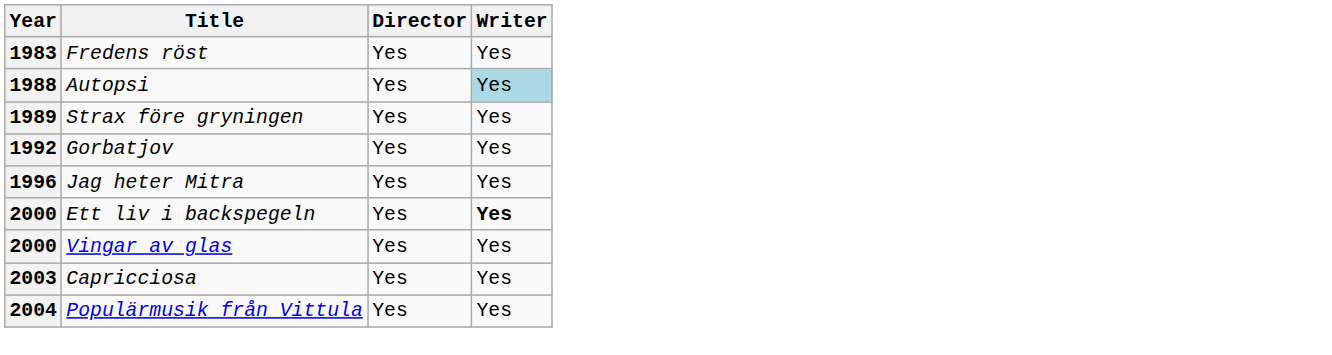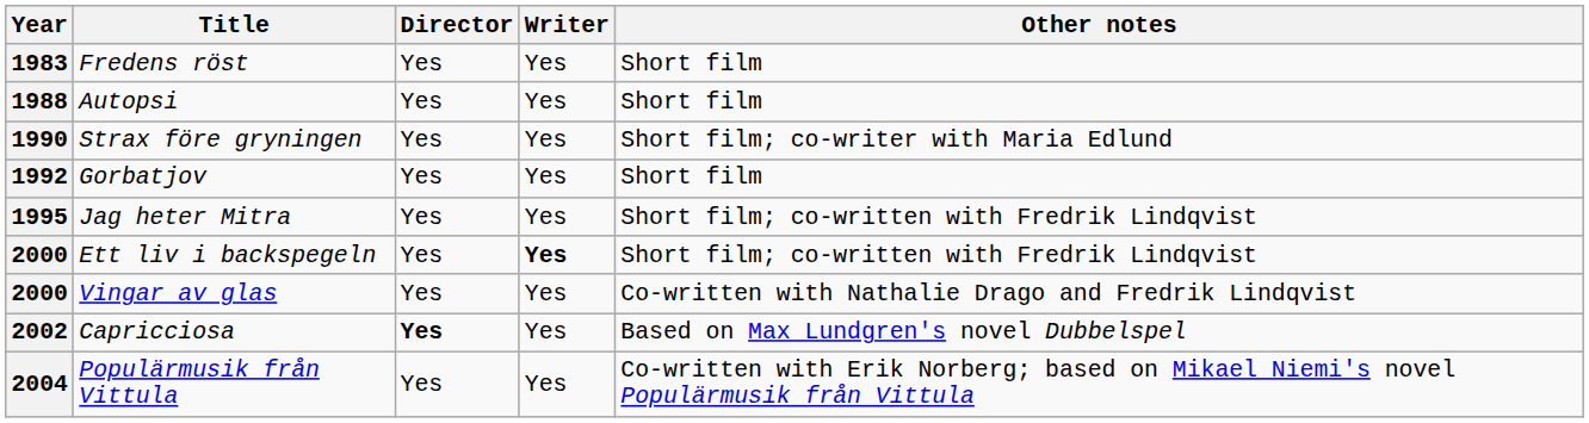+ column: Other notes | Short film | Short film | Short film; co-writer with Maria Edlund | Short film | Short film; co-written with Fredrik Lindqvist | Short film; co-written with Fredrik Lindqvist | Co-written with Nathalie Drago and Fredrik Lindqvist | Based on Max Lundgren's novel Dubbelspel | Co-written with Erik Norberg; based on Mikael Niemi's novel Populärmusik från Vittula
Autopsi | Writer: lightblue background -> no background
Strax före gryningen | Year: 1989 -> 1990
Jag heter Mitra | Year: 1996 -> 1995
Capricciosa | Year: 2003 -> 2002
Capricciosa | Director: normal -> bold
